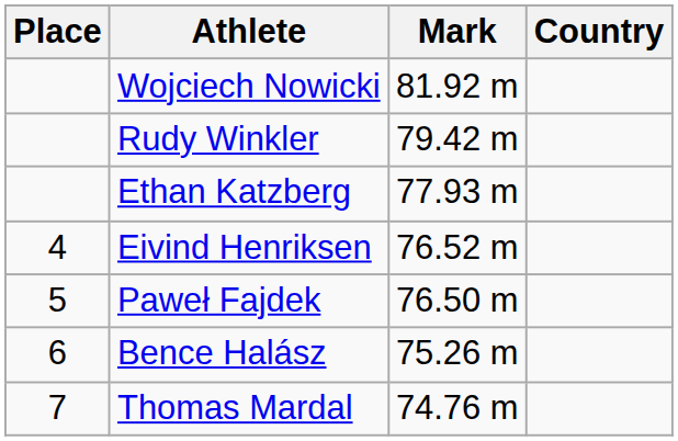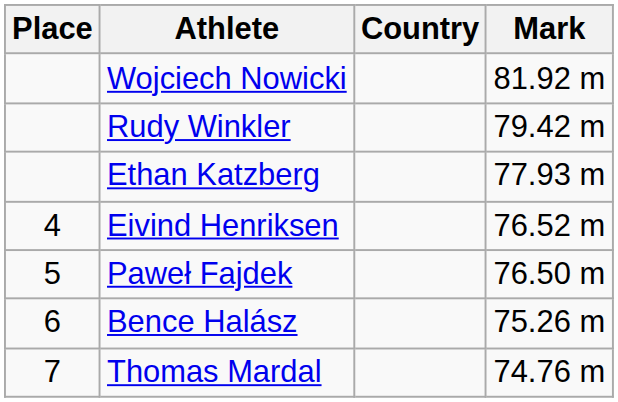columns swapped: Country <-> Mark
